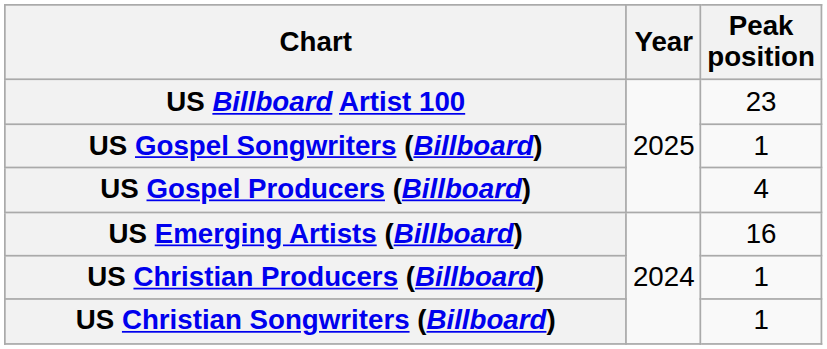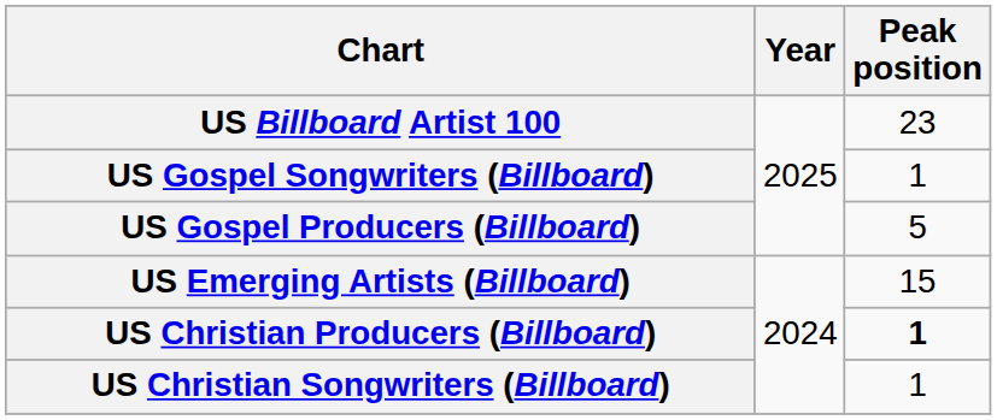US Gospel Producers (Billboard) | Peak position: 4 -> 5
US Emerging Artists (Billboard) | Peak position: 16 -> 15
US Christian Producers (Billboard) | Peak position: normal -> bold
